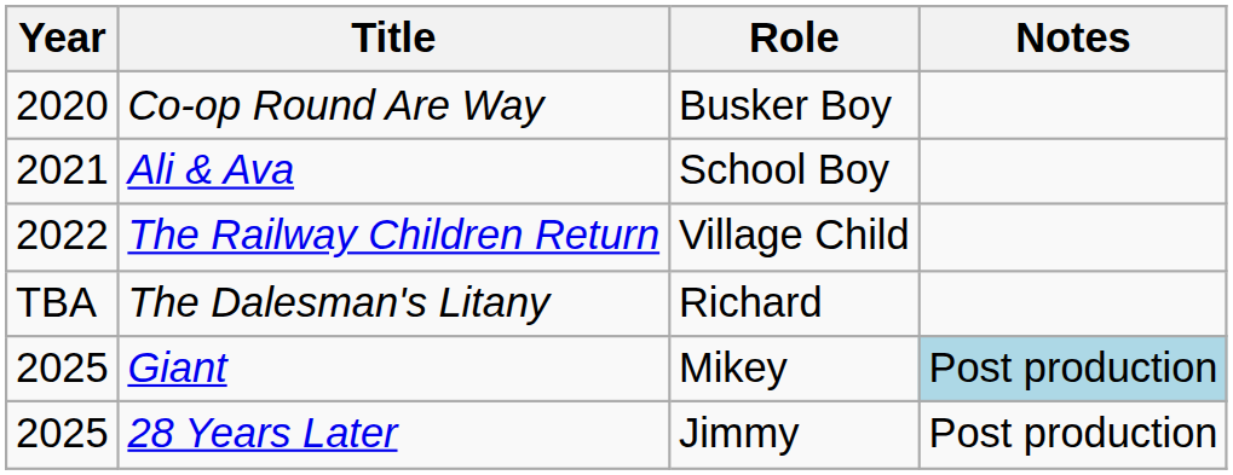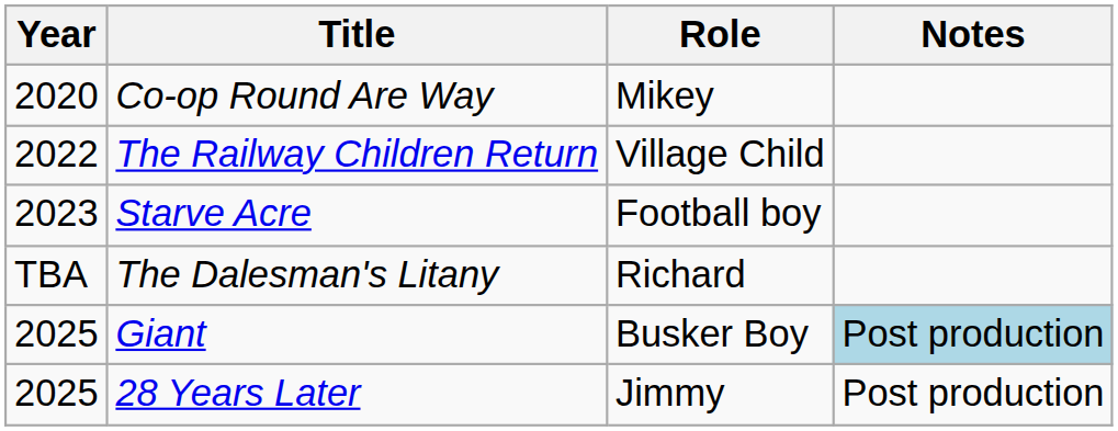Co-op Round Are Way | Role: Busker Boy -> Mikey
- row: 2021 | Ali & Ava | School Boy
+ row: 2023 | Starve Acre | Football boy
Giant | Role: Mikey -> Busker Boy
